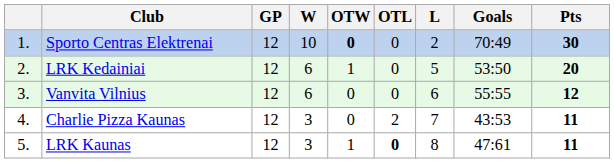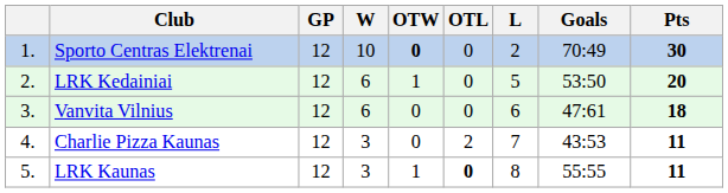Vanvita Vilnius | Goals: 55:55 -> 47:61
Vanvita Vilnius | Pts: 12 -> 18
LRK Kaunas | Goals: 47:61 -> 55:55
